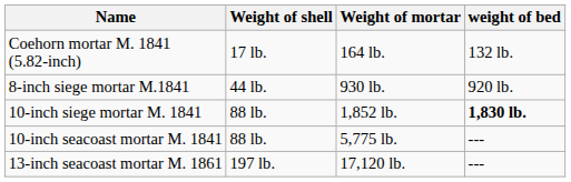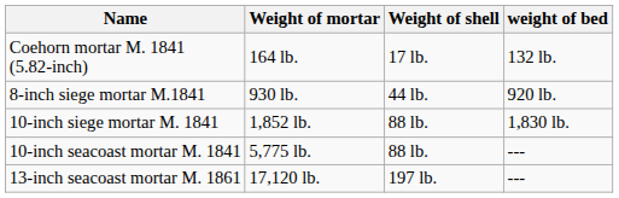columns swapped: Weight of shell <-> Weight of mortar
10-inch siege mortar M. 1841 | weight of bed: bold -> normal
